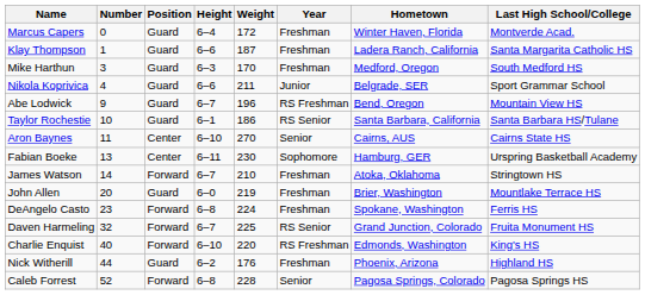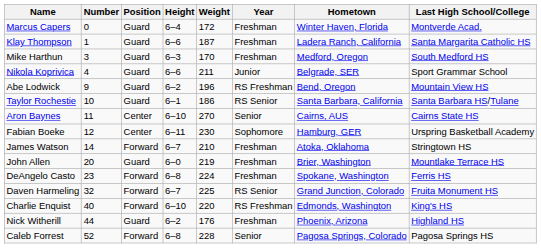Abe Lodwick | Height: 6–7 -> 6–2
Fabian Boeke | Number: 13 -> 12
